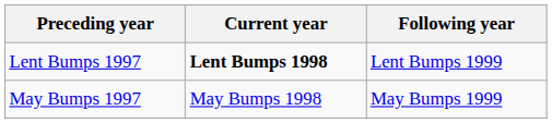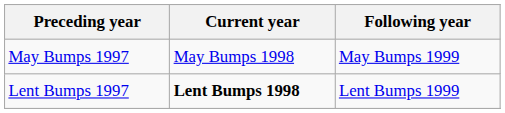rows swapped: Lent Bumps 1997 <-> May Bumps 1997
